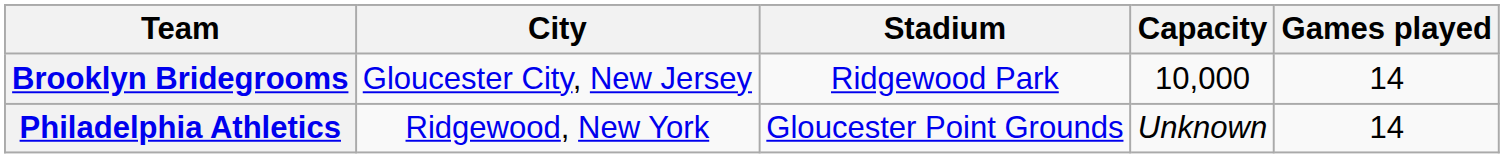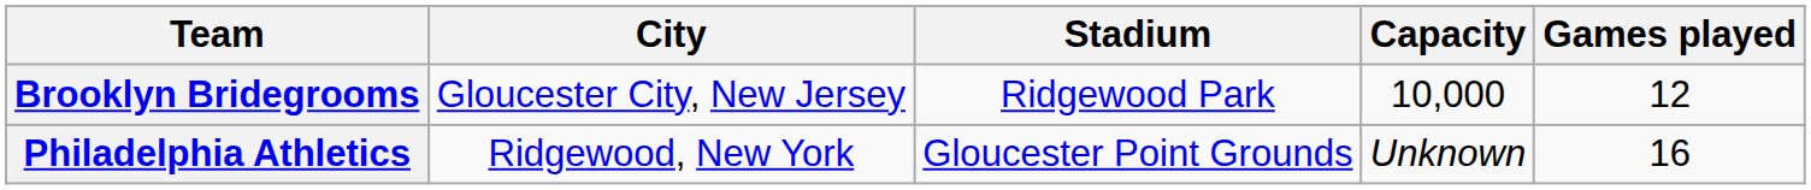Brooklyn Bridegrooms | Games played: 14 -> 12
Philadelphia Athletics | Games played: 14 -> 16
